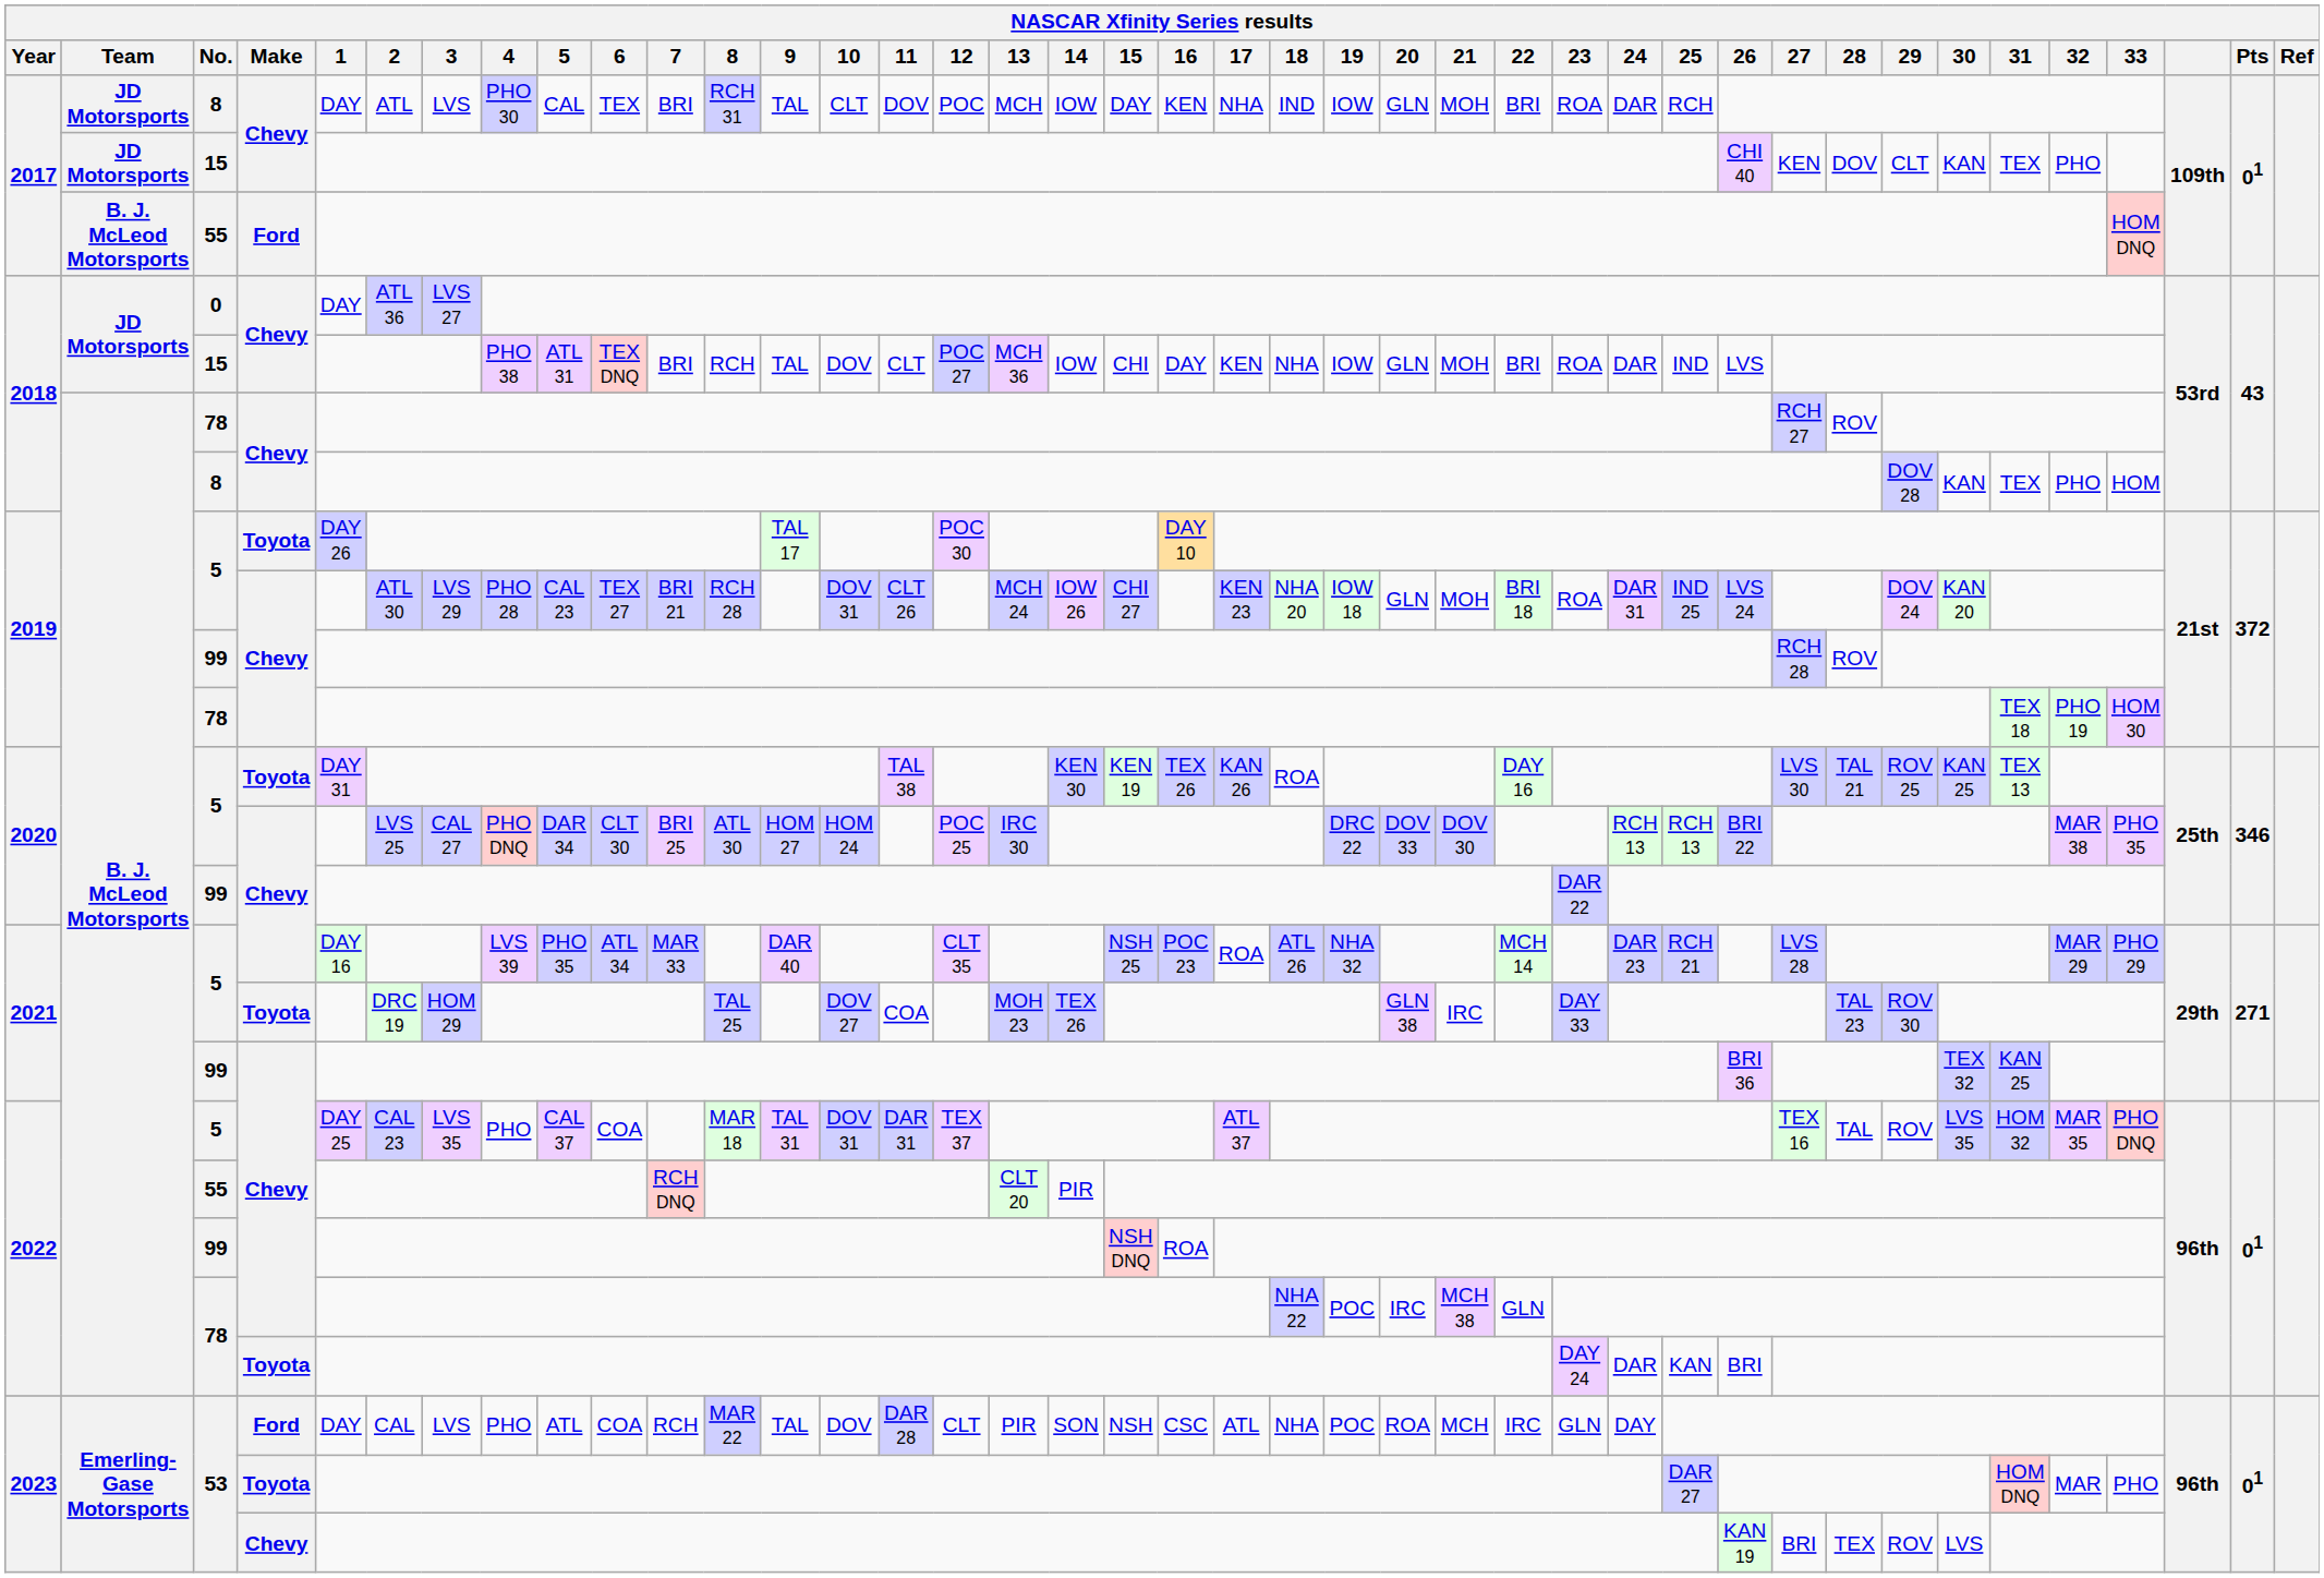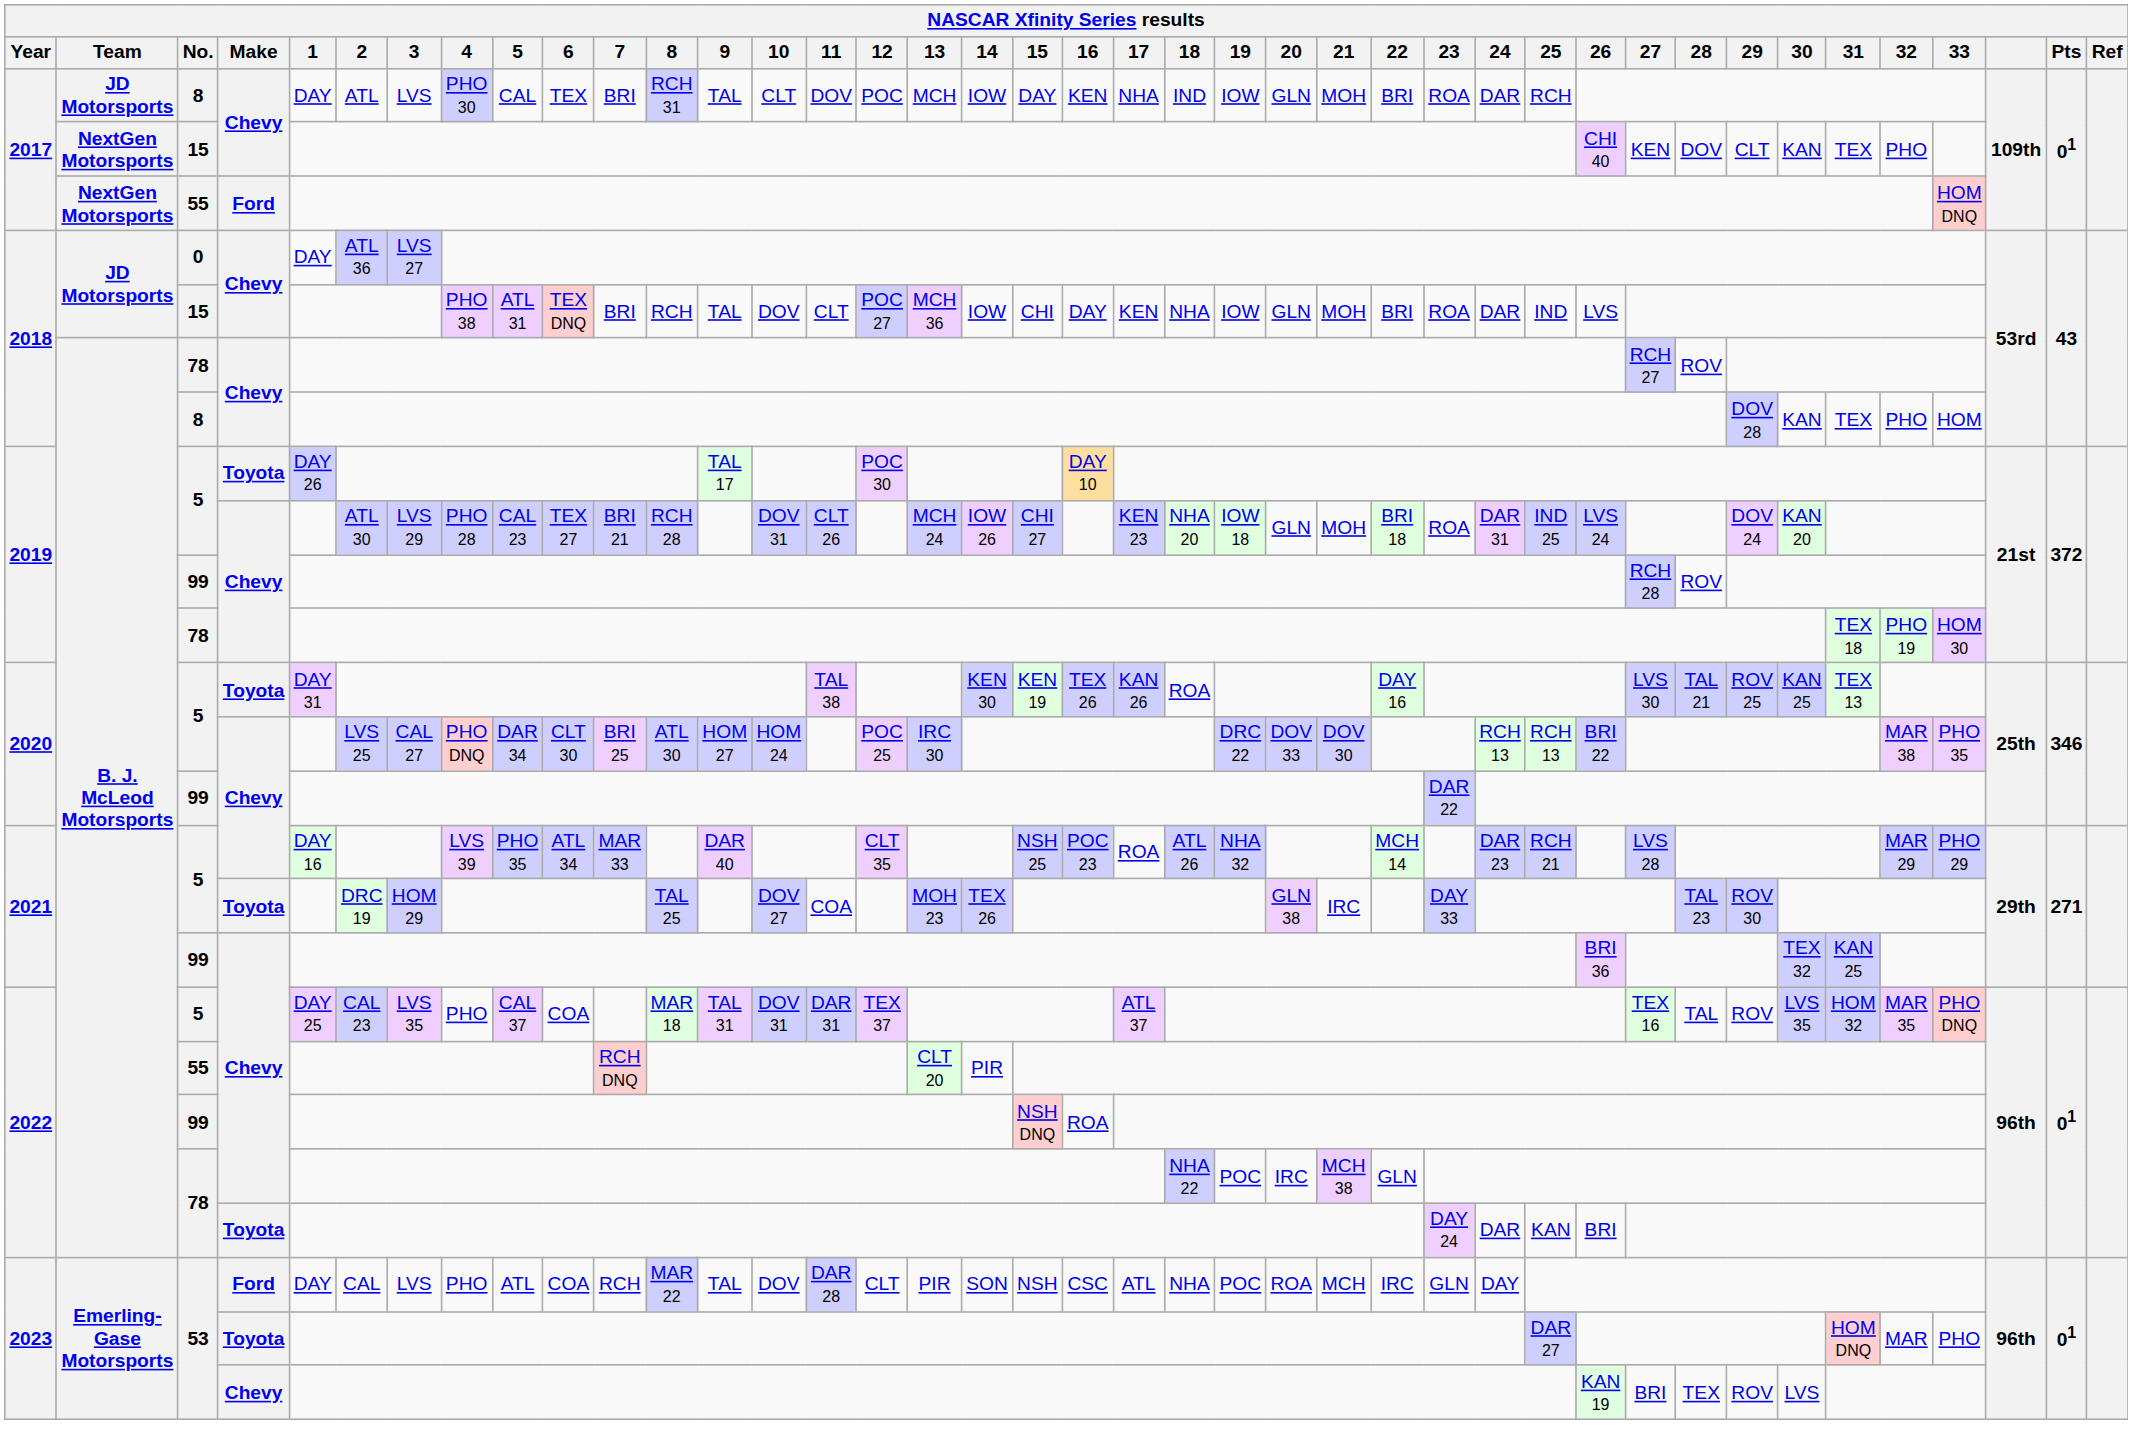2017 / 15 | Team: JD Motorsports -> NextGen Motorsports
2017 / 55 | Team: B. J. McLeod Motorsports -> NextGen Motorsports
